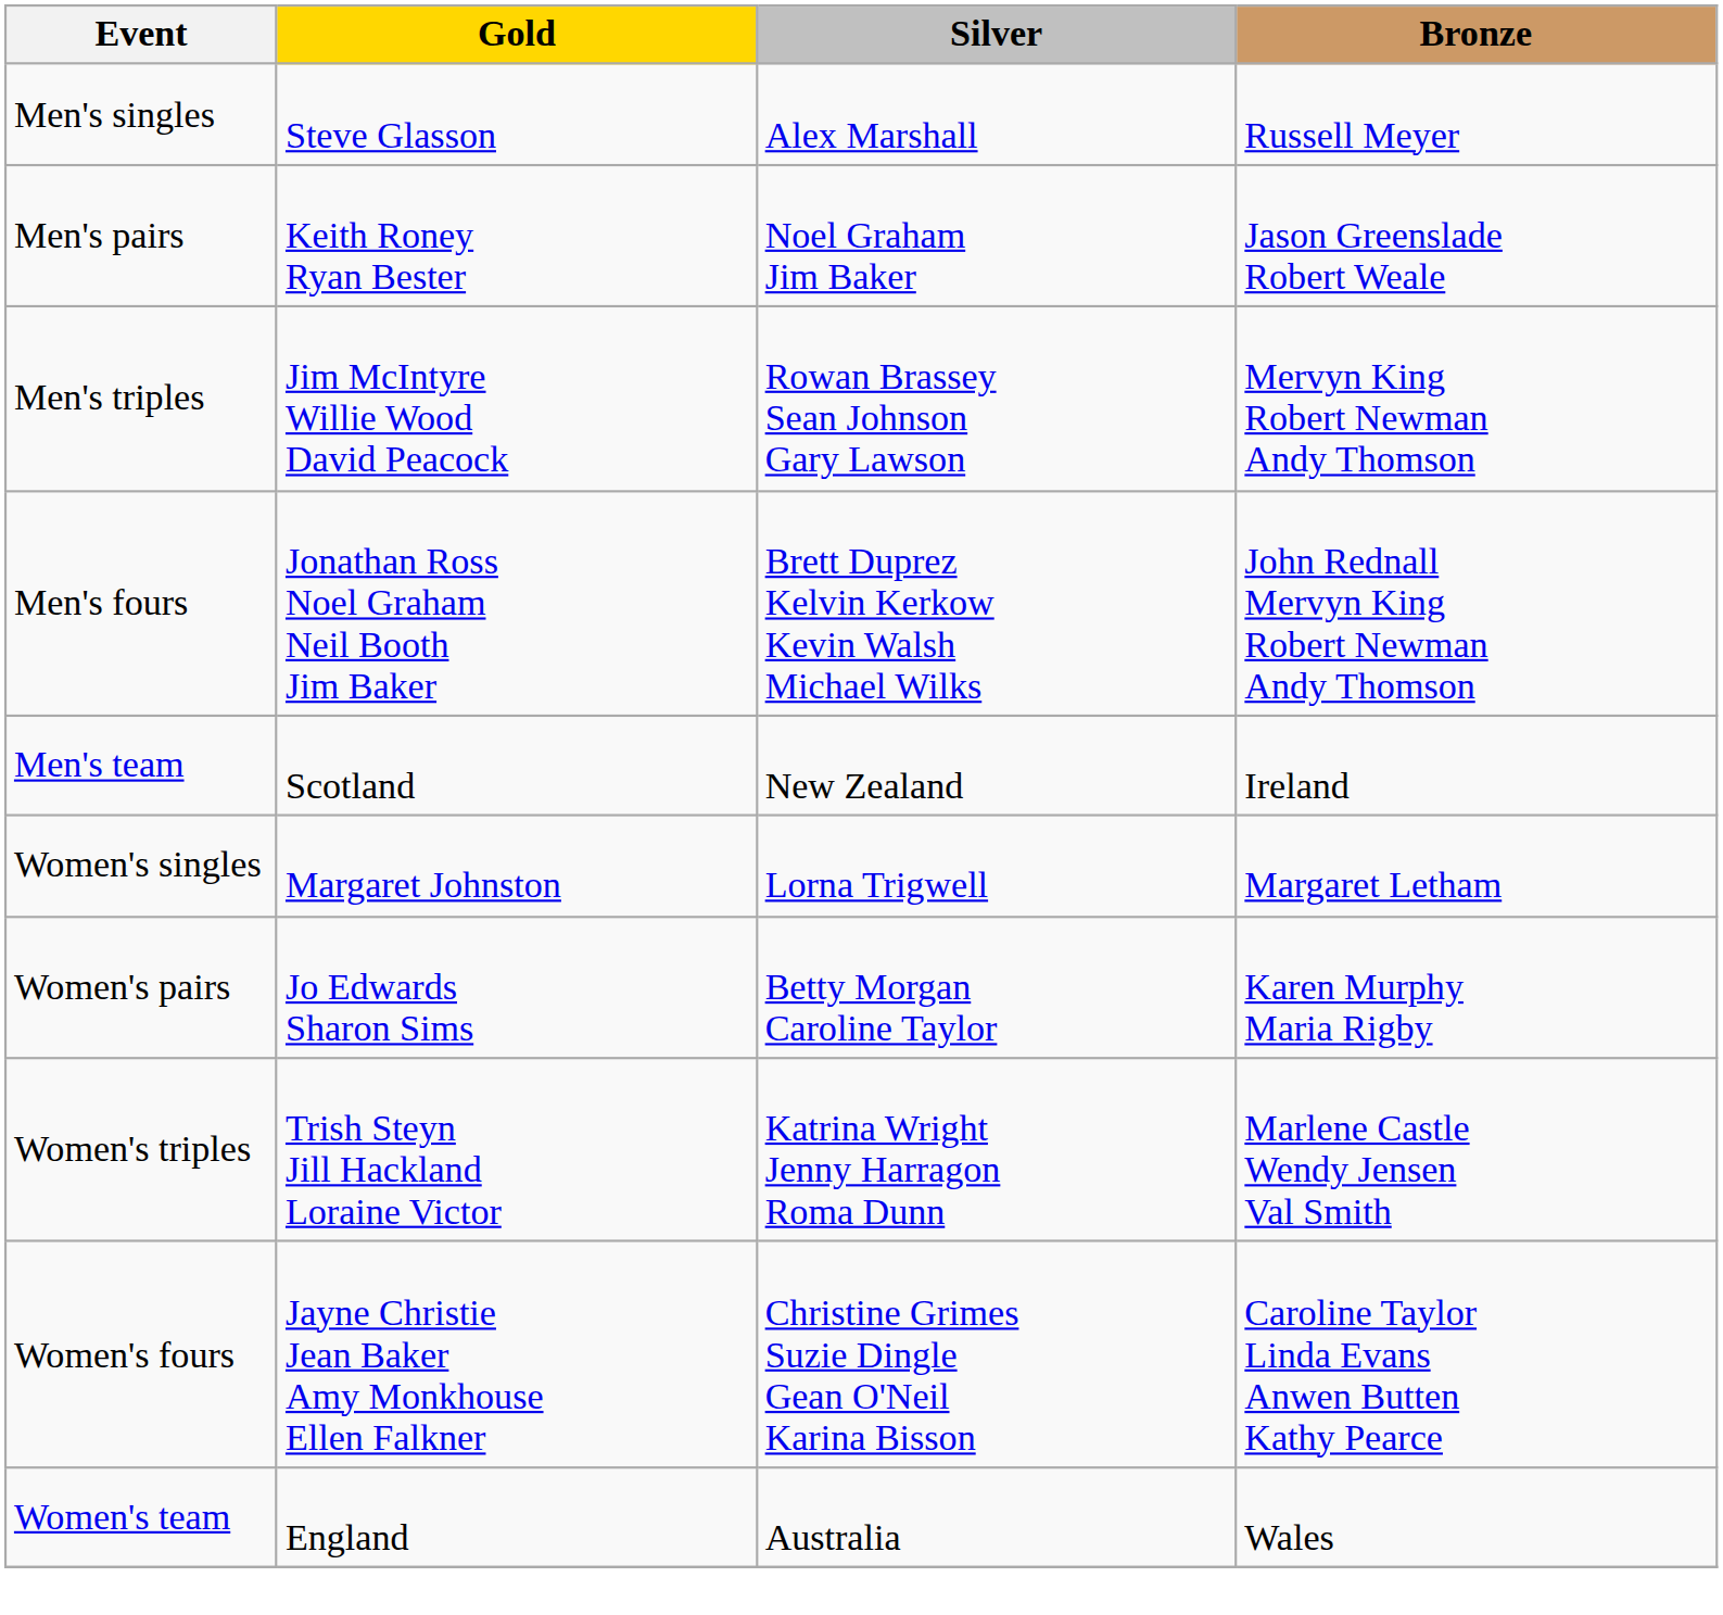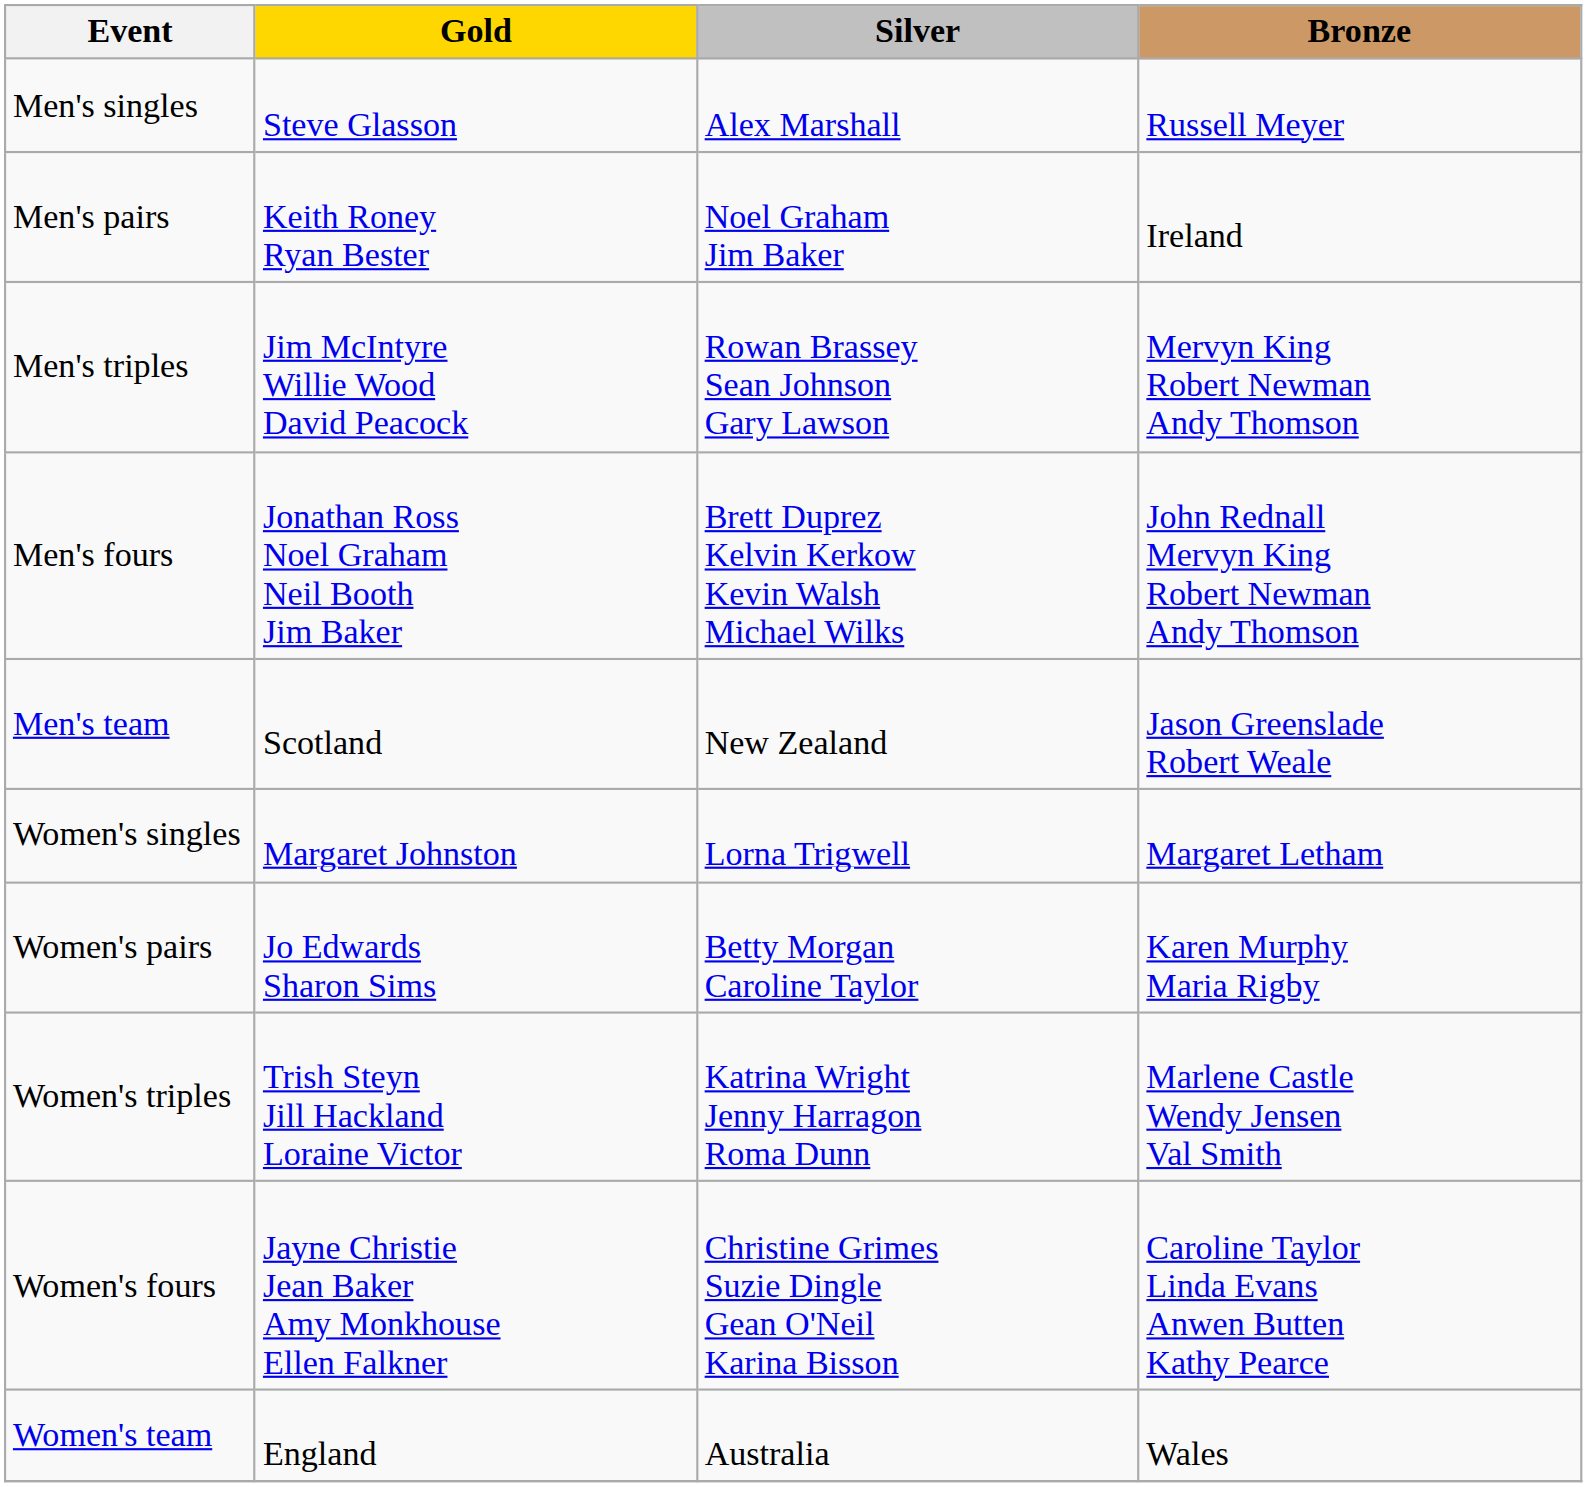Men's pairs | Bronze: Jason Greenslade Robert Weale -> Ireland
Men's team | Bronze: Ireland -> Jason Greenslade Robert Weale
